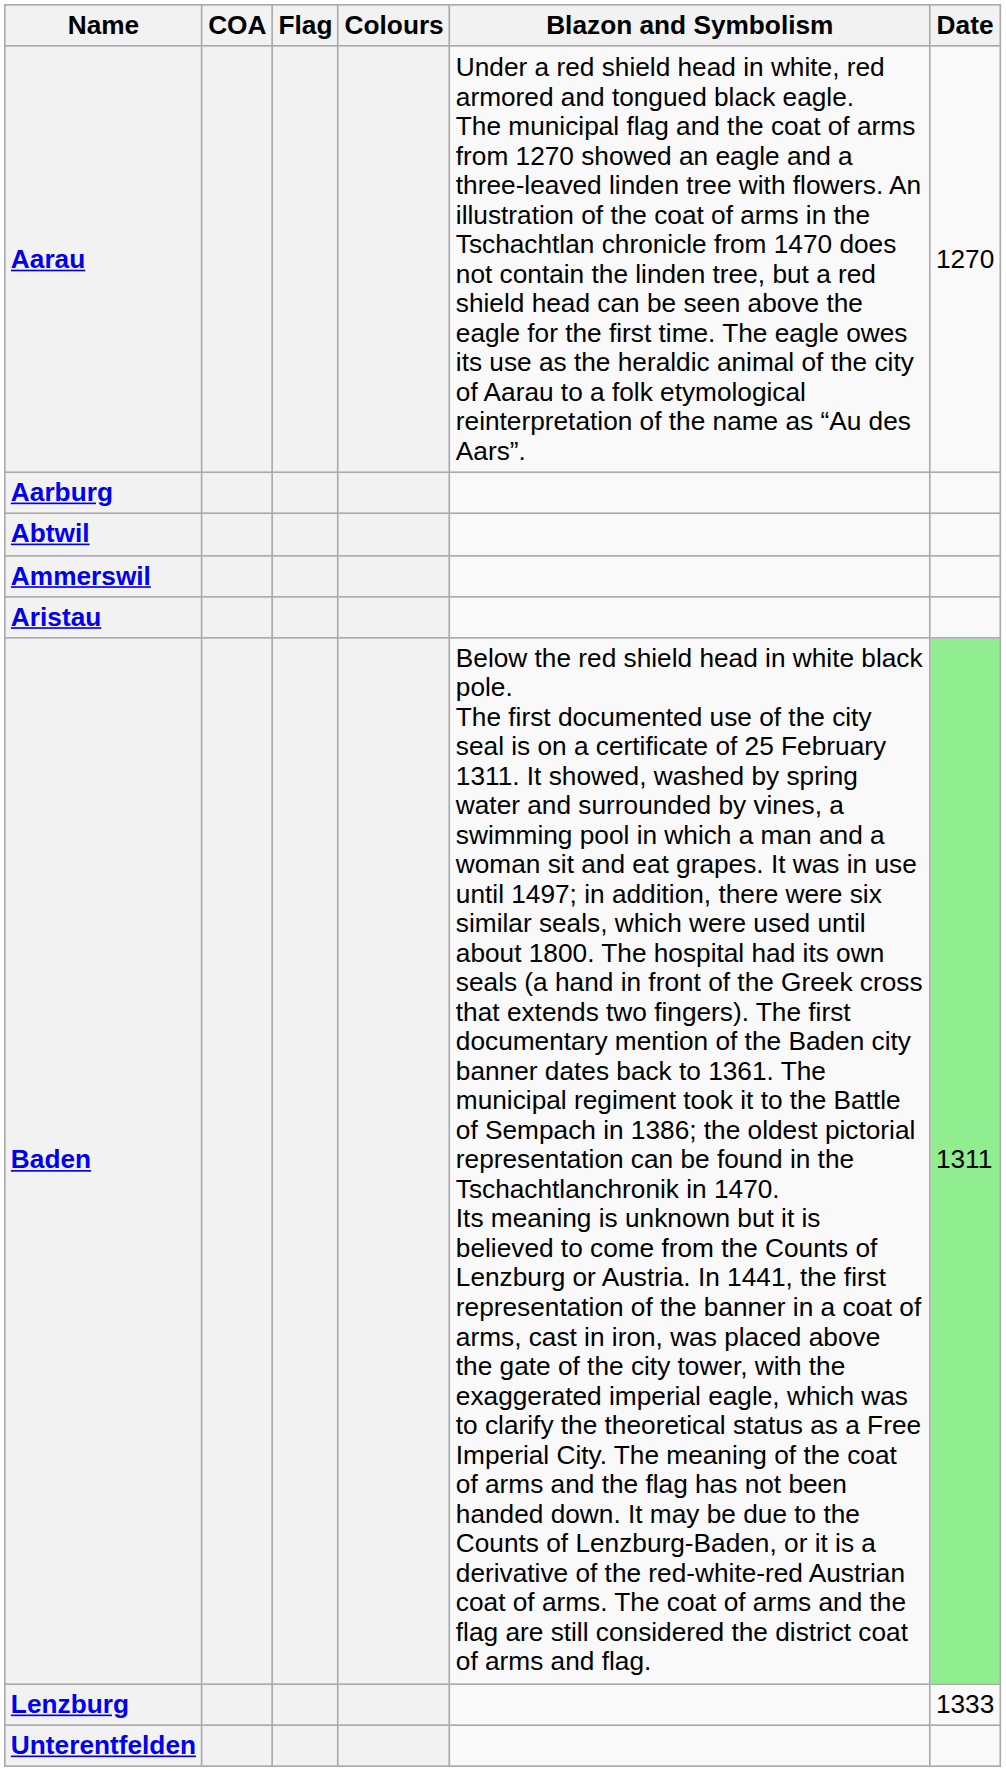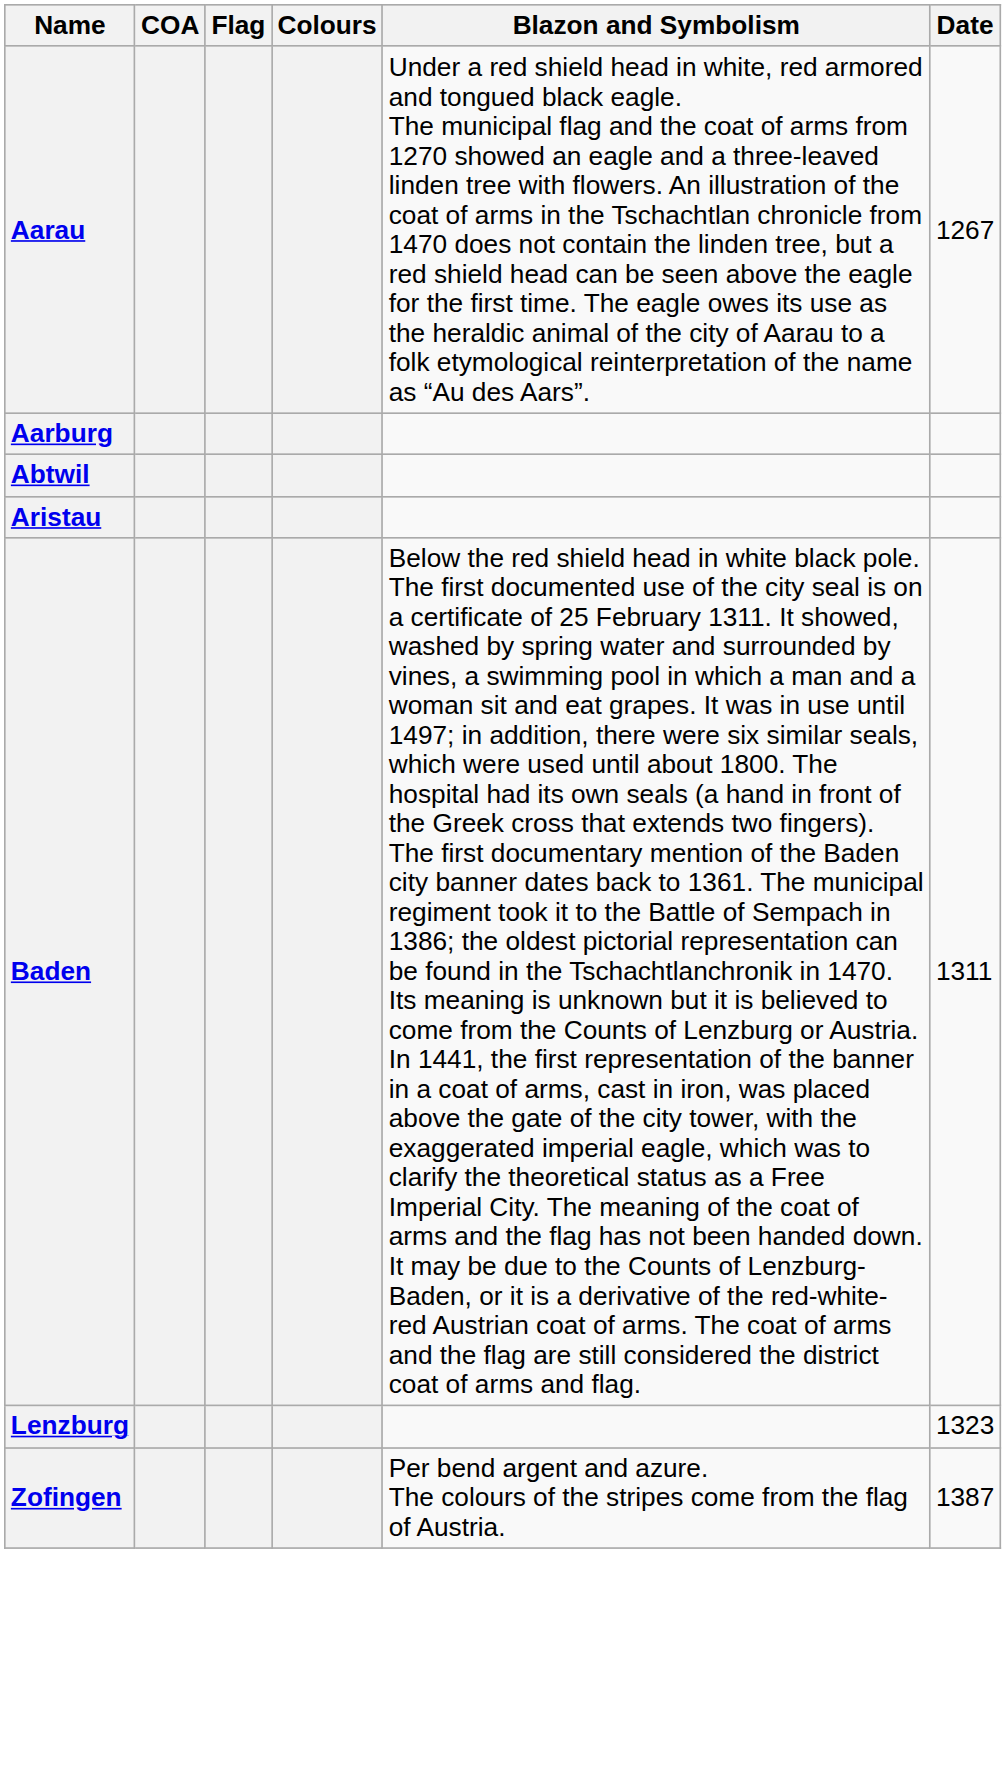Aarau | Date: 1270 -> 1267
- row: Ammerswil
Baden | Date: lightgreen background -> no background
Lenzburg | Date: 1333 -> 1323
- row: Unterentfelden
+ row: Zofingen | Per bend argent and azure. The colours of the stripes come from the flag of Austria. | 1387
